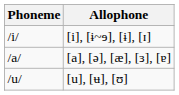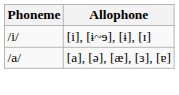- row: /u/ | [u], [ʉ], [ʊ]
